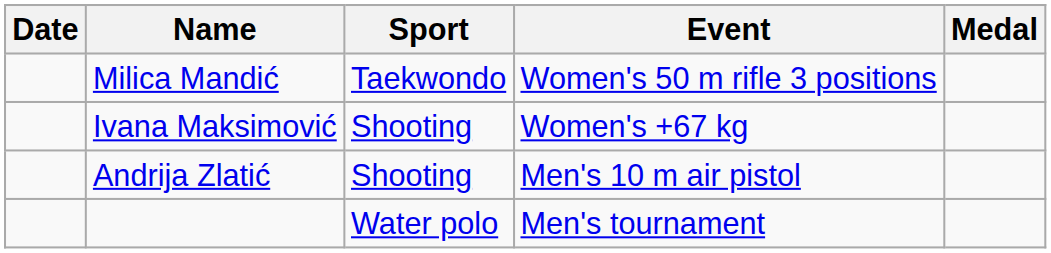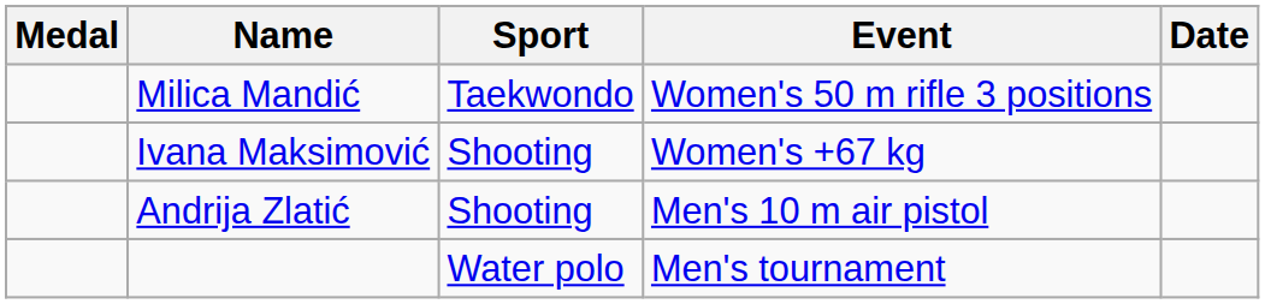columns swapped: Medal <-> Date
